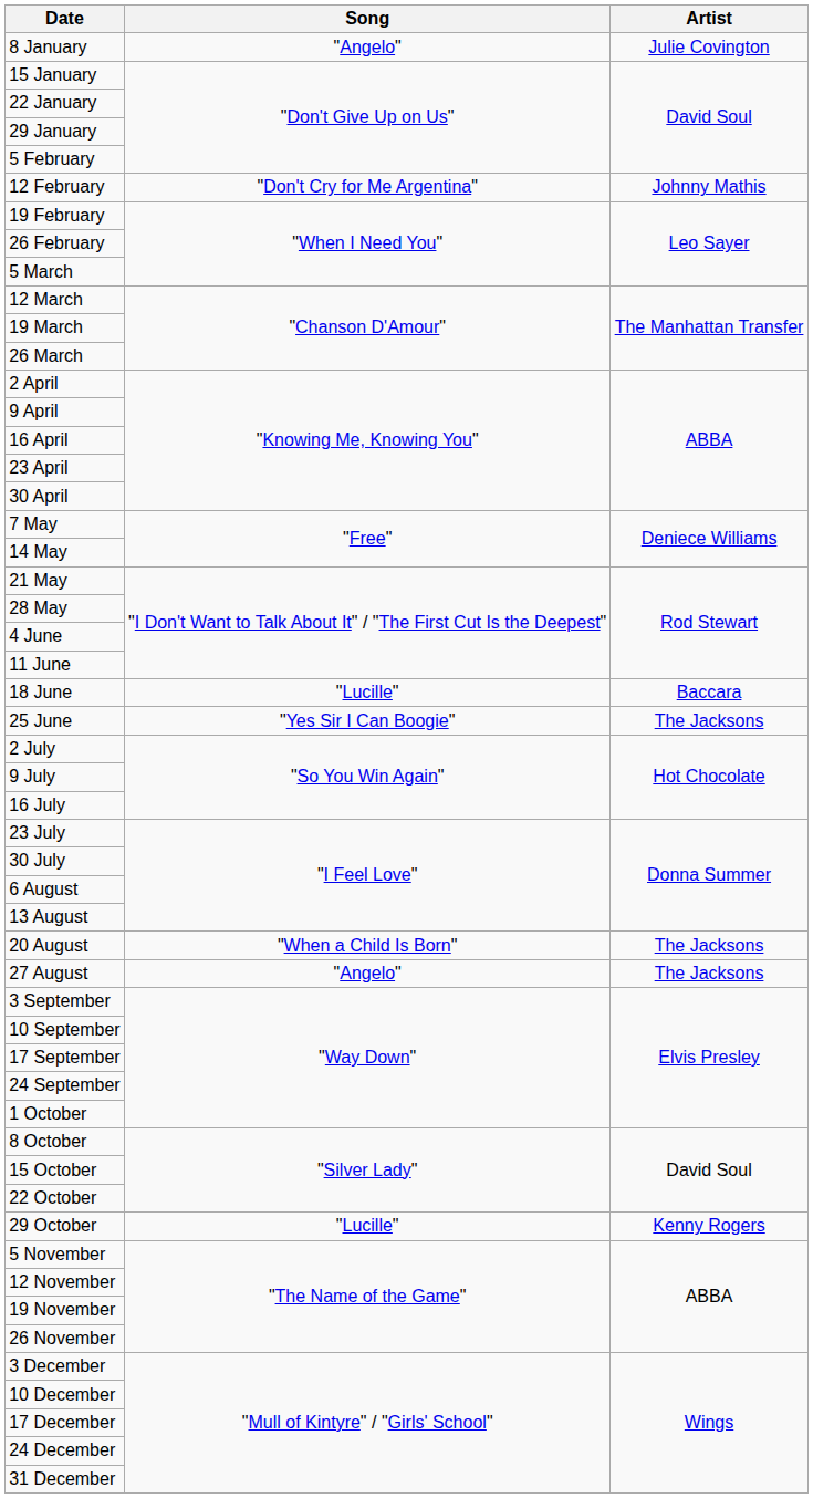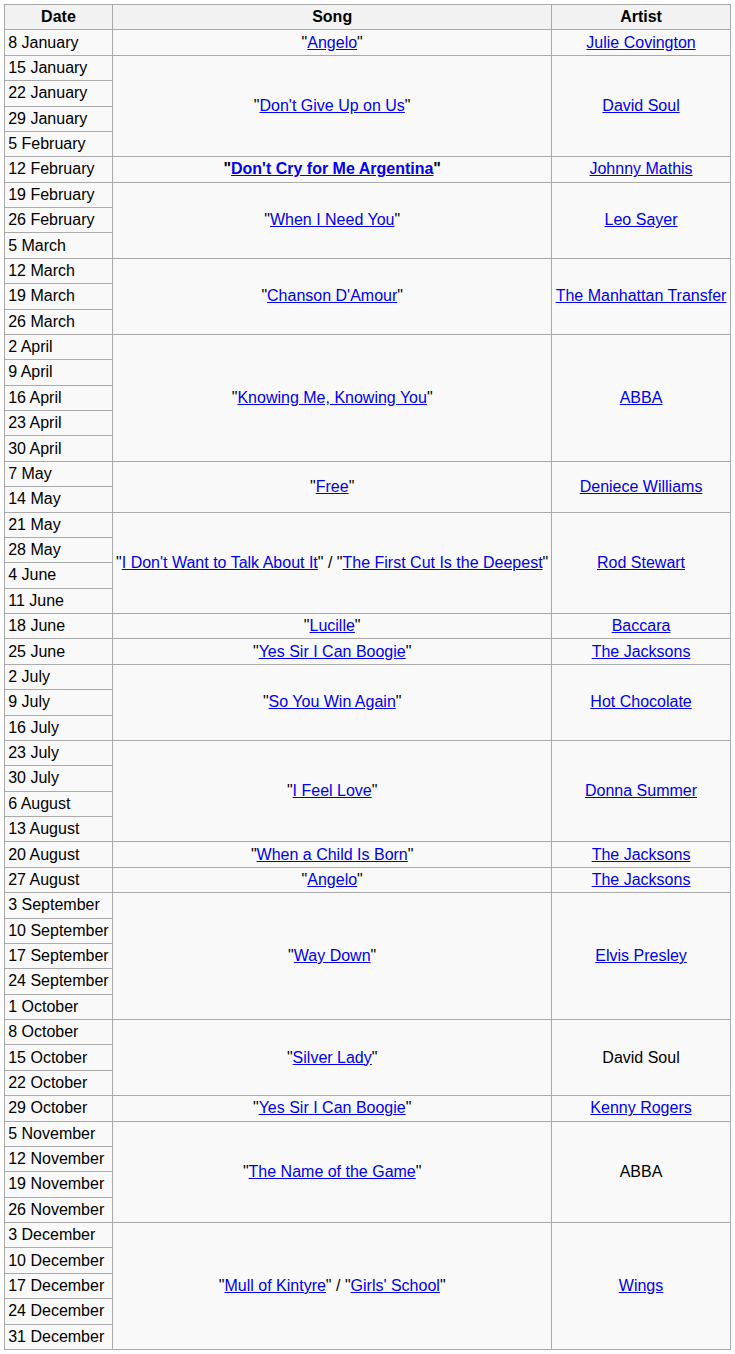12 February | Song: normal -> bold
29 October | Song: "Lucille" -> "Yes Sir I Can Boogie"
